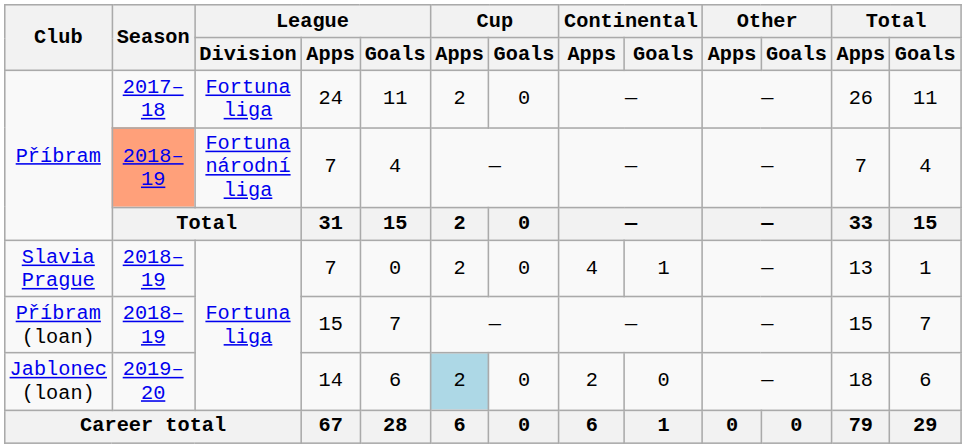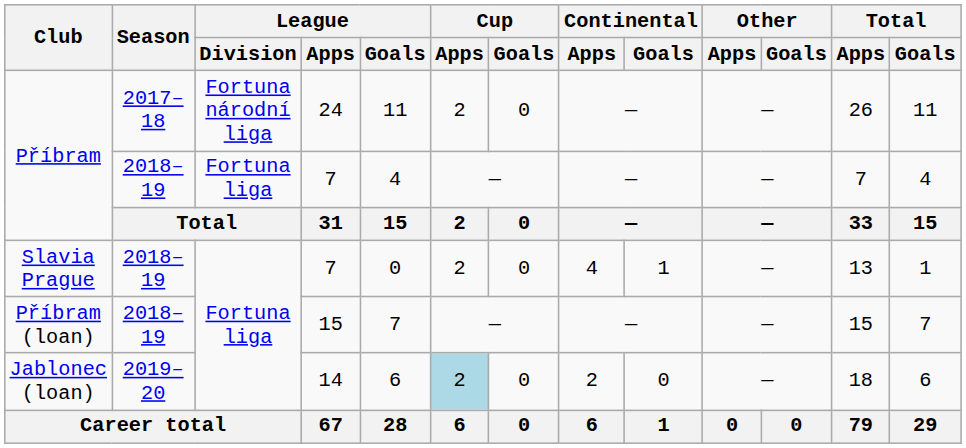Příbram / 24 | League / Division: Fortuna liga -> Fortuna národní liga
Příbram / 7 | Season: lightsalmon background -> no background
Příbram / 7 | League / Division: Fortuna národní liga -> Fortuna liga
